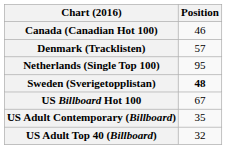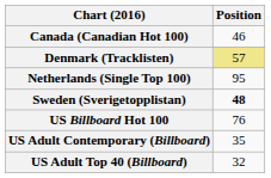Denmark (Tracklisten) | Position: no background -> khaki background
US Billboard Hot 100 | Position: 67 -> 76
